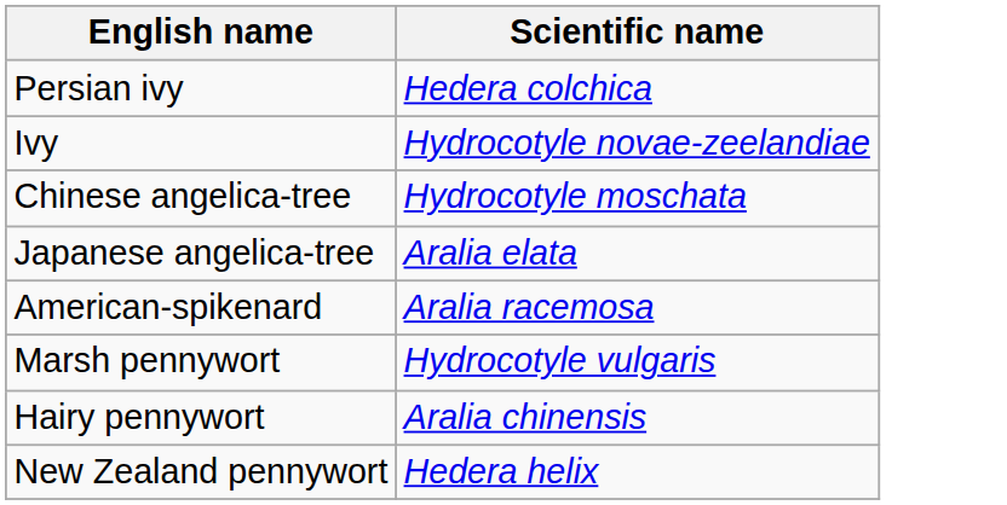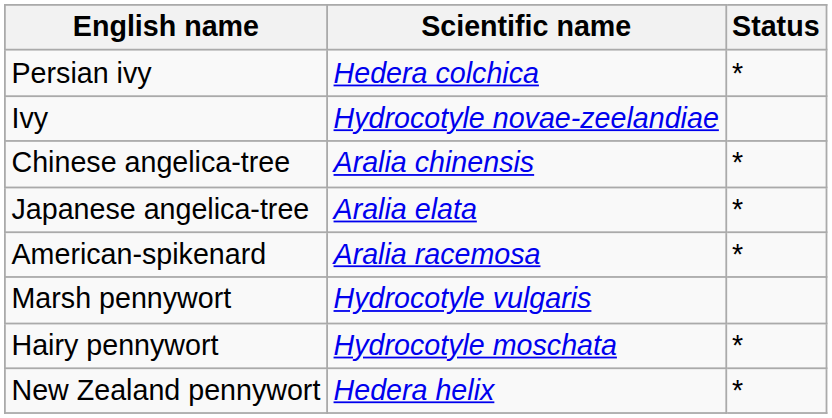+ column: Status | * | * | * | * | * | *
Chinese angelica-tree | Scientific name: Hydrocotyle moschata -> Aralia chinensis
Hairy pennywort | Scientific name: Aralia chinensis -> Hydrocotyle moschata
